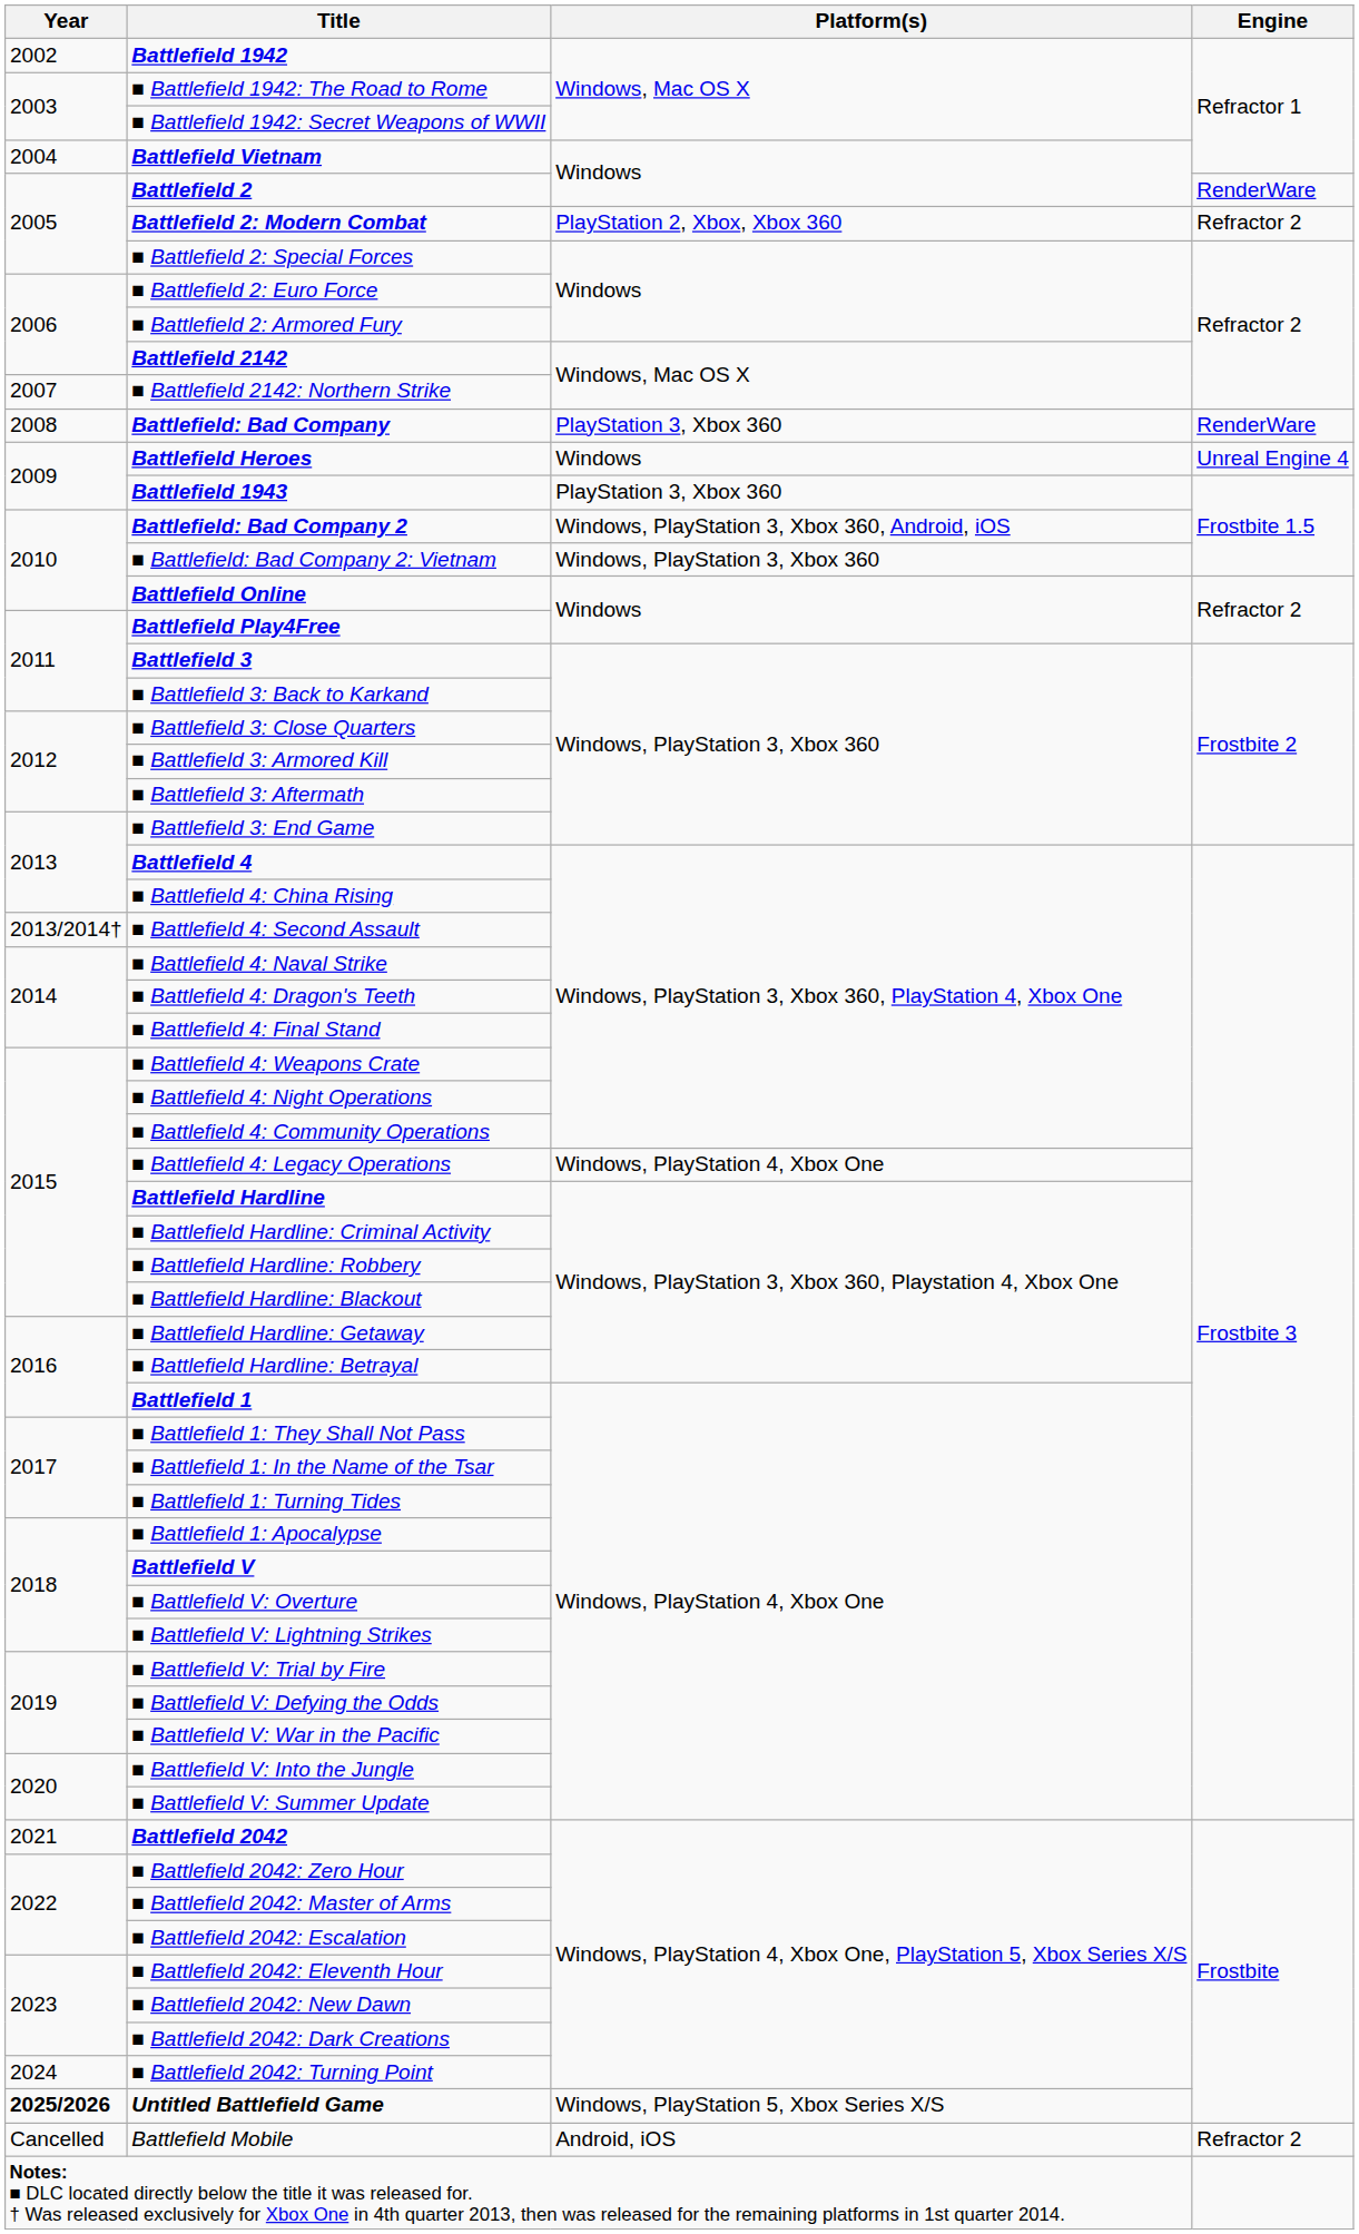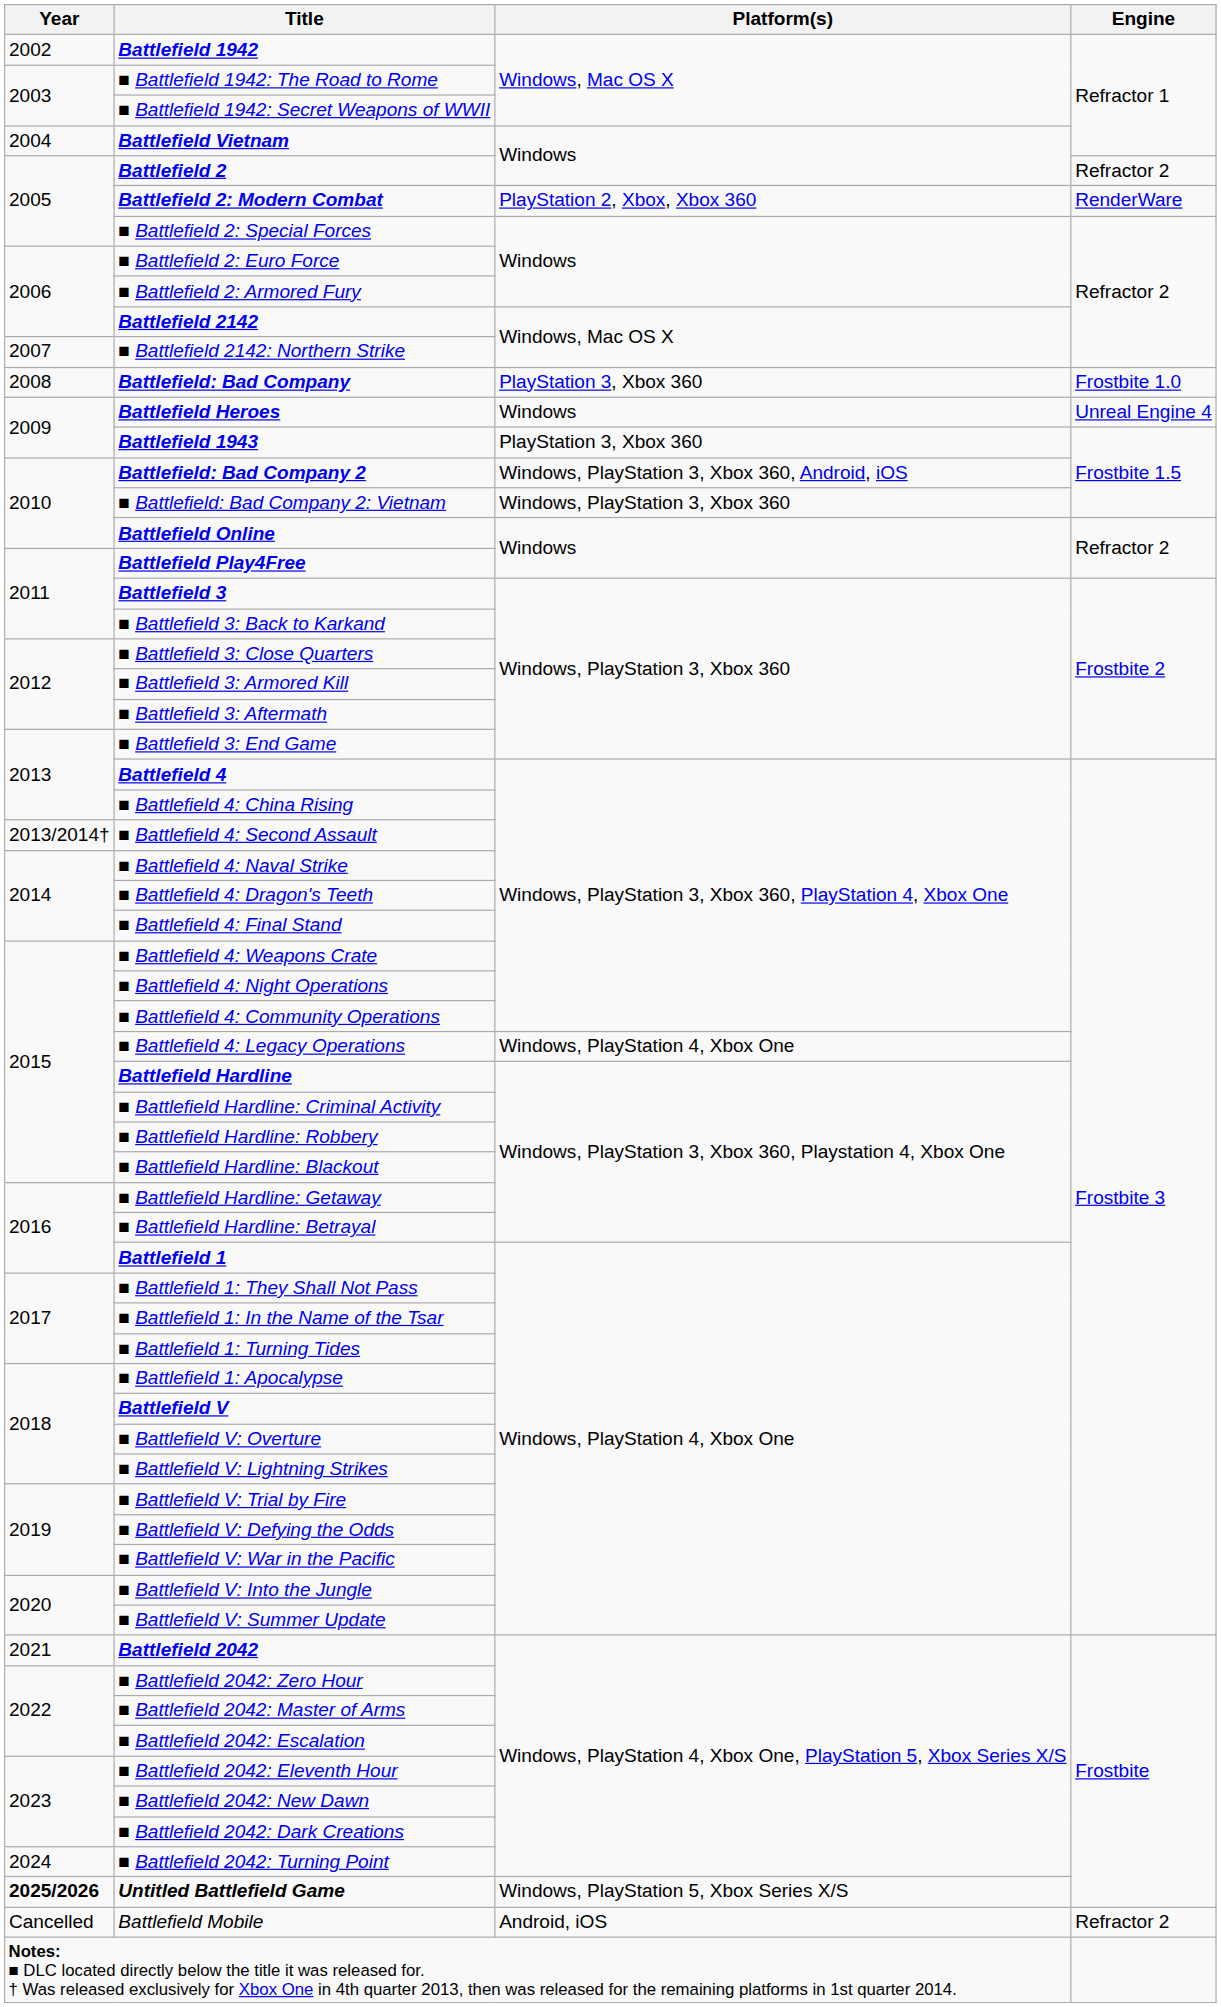Battlefield 2 | Engine: RenderWare -> Refractor 2
Battlefield 2: Modern Combat | Engine: Refractor 2 -> RenderWare
Battlefield: Bad Company | Engine: RenderWare -> Frostbite 1.0
